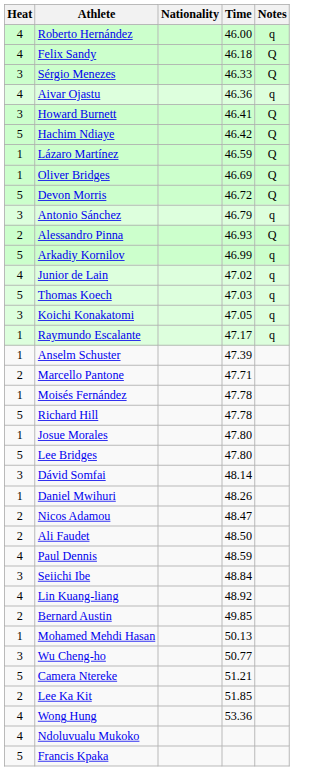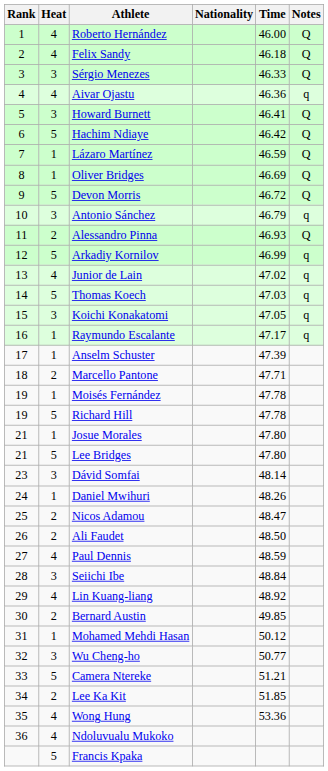+ column: Rank | 1 | 2 | 3 | 4 | 5 | 6 | 7 | 8 | 9 | 10 | 11 | 12 | 13 | 14 | 15 | 16 | 17 | 18 | 19 | 19 | 21 | 21 | 23 | 24 | 25 | 26 | 27 | 28 | 29 | 30 | 31 | 32 | 33 | 34 | 35 | 36
Roberto Hernández | Notes: q -> Q
Mohamed Mehdi Hasan | Time: 50.13 -> 50.12
